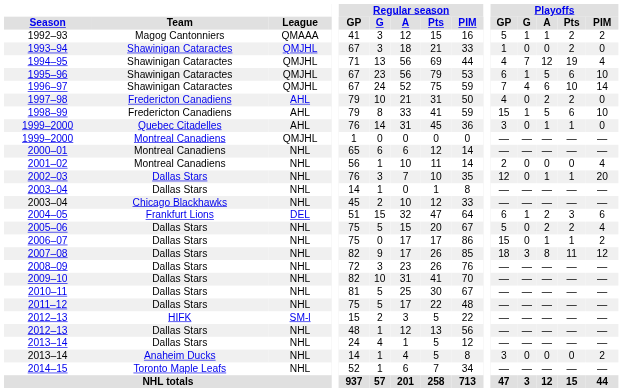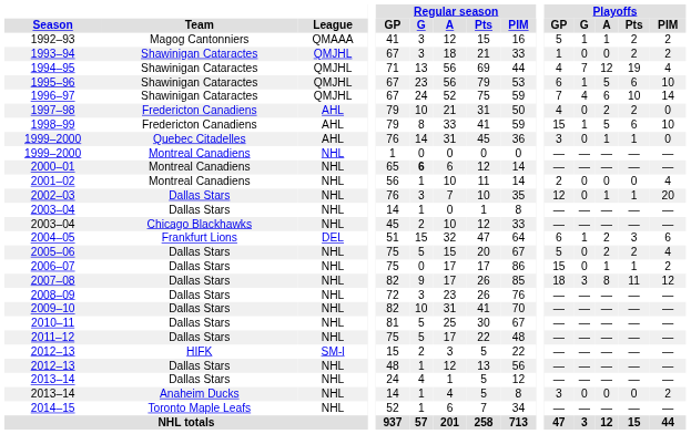1993–94 | Playoffs / PIM: 0 -> 2
1999–2000 / Montreal Canadiens | League: QMJHL -> NHL
2000–01 | Regular season / G: normal -> bold
